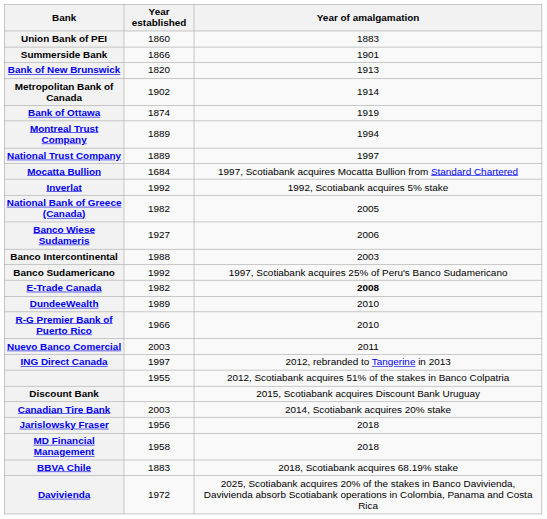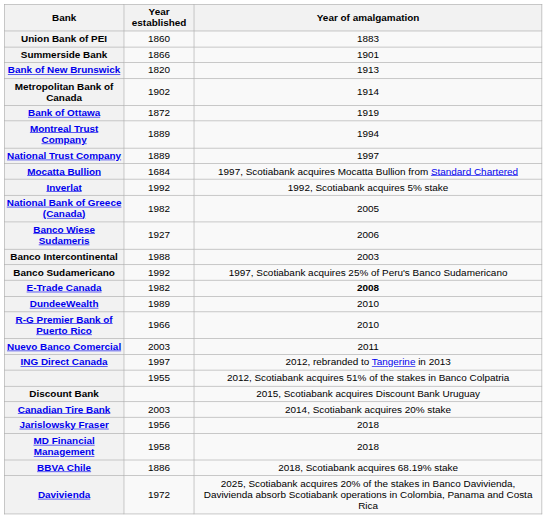Bank of Ottawa | Year established: 1874 -> 1872
BBVA Chile | Year established: 1883 -> 1886
